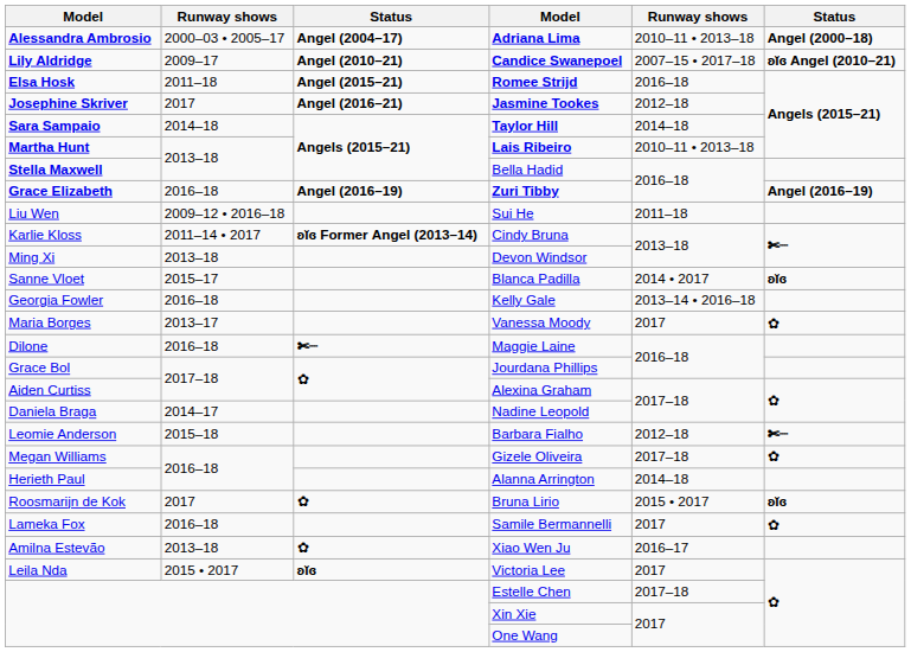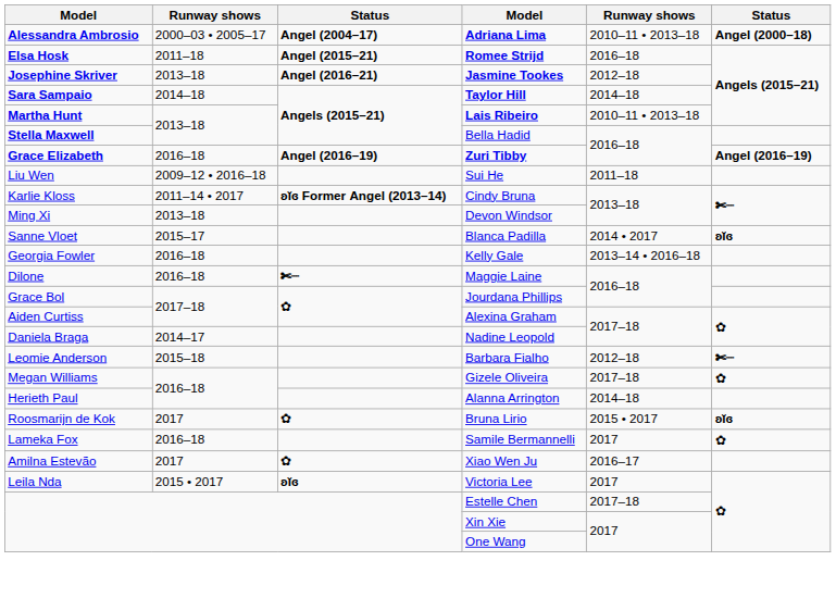- row: Lily Aldridge | 2009–17 | Angel (2010–21) | Candice Swanepoel | 2007–15 • 2017–18 | ʚĭɞ Angel (2010–21)
Jasmine Tookes | column 2: 2017 -> 2013–18
- row: Maria Borges | 2013–17 | Vanessa Moody | 2017 | ✿
Xiao Wen Ju | column 2: 2013–18 -> 2017
